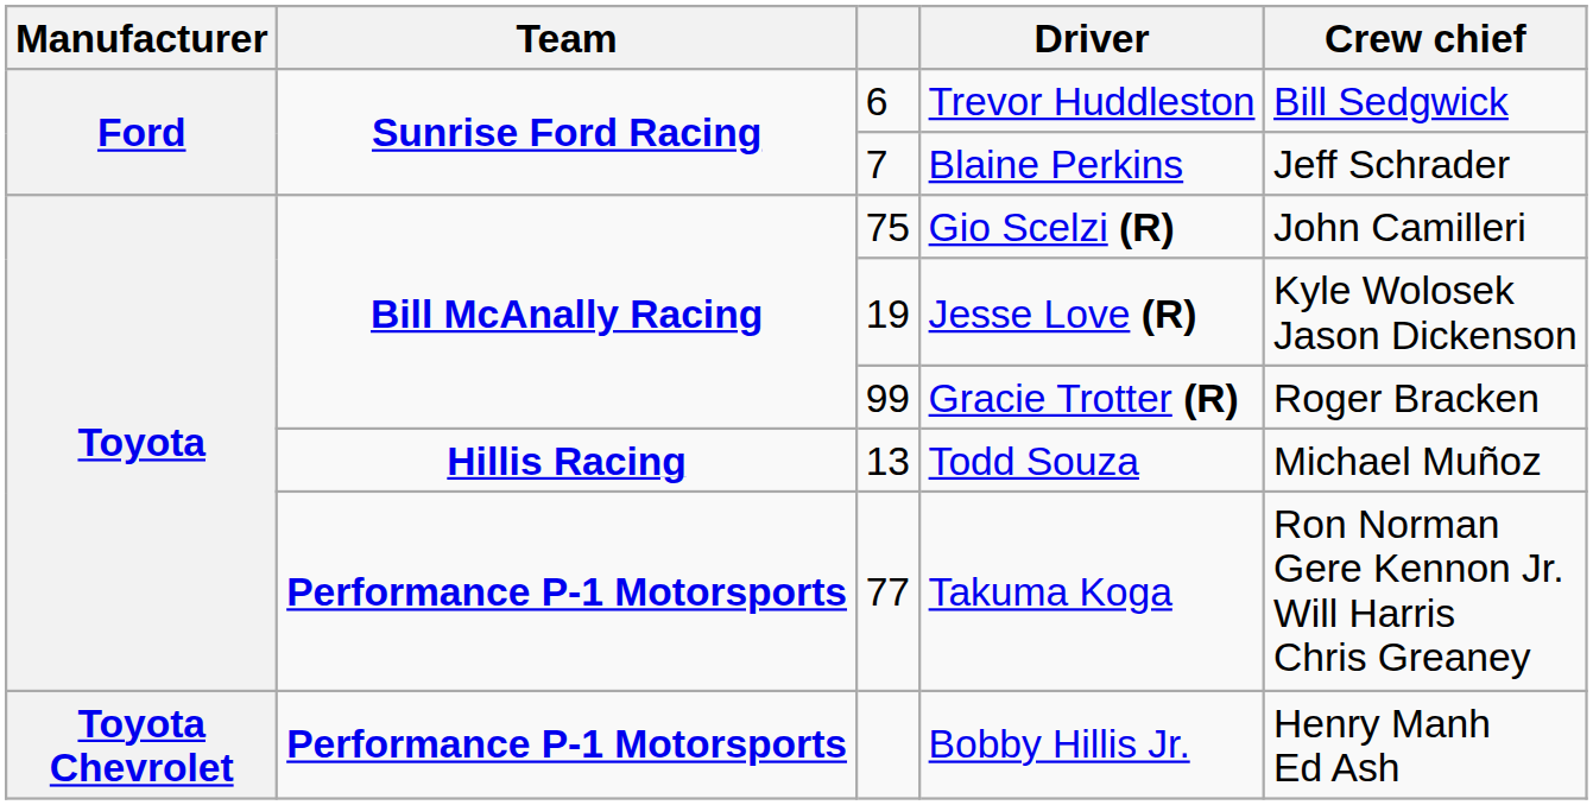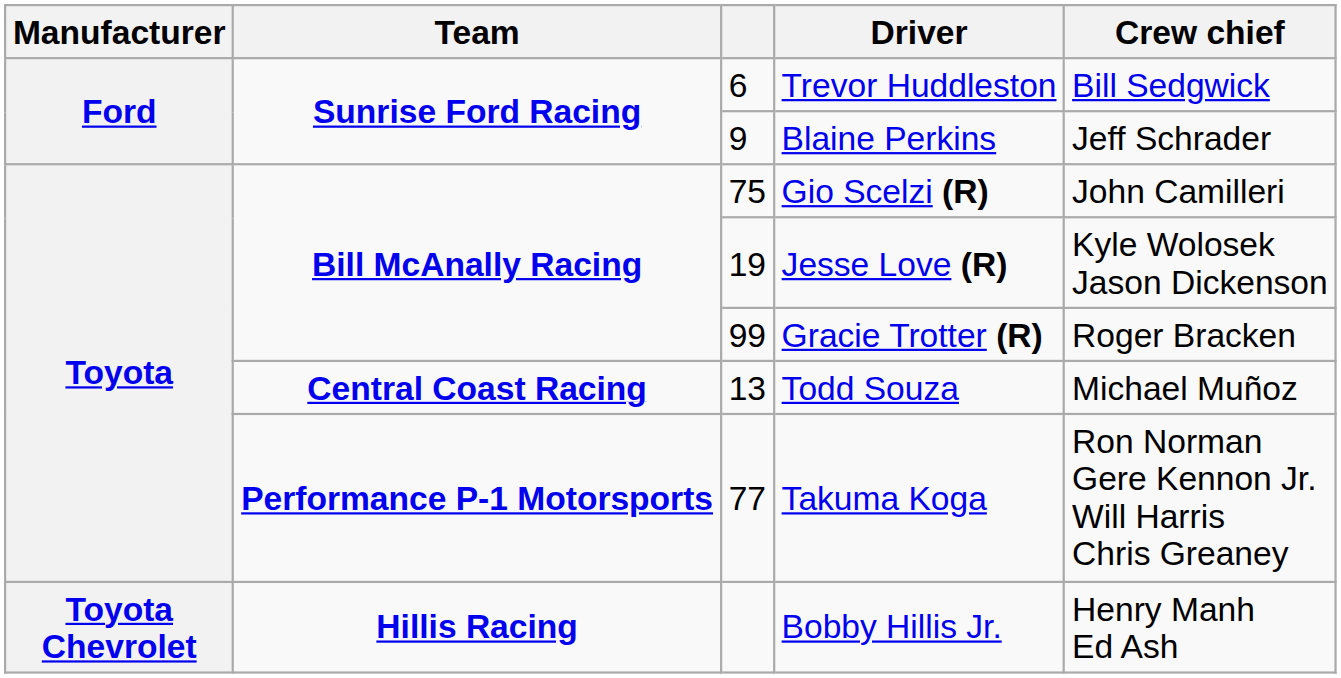Blaine Perkins | column 3: 7 -> 9
Todd Souza | Team: Hillis Racing -> Central Coast Racing
Bobby Hillis Jr. | Team: Performance P-1 Motorsports -> Hillis Racing
